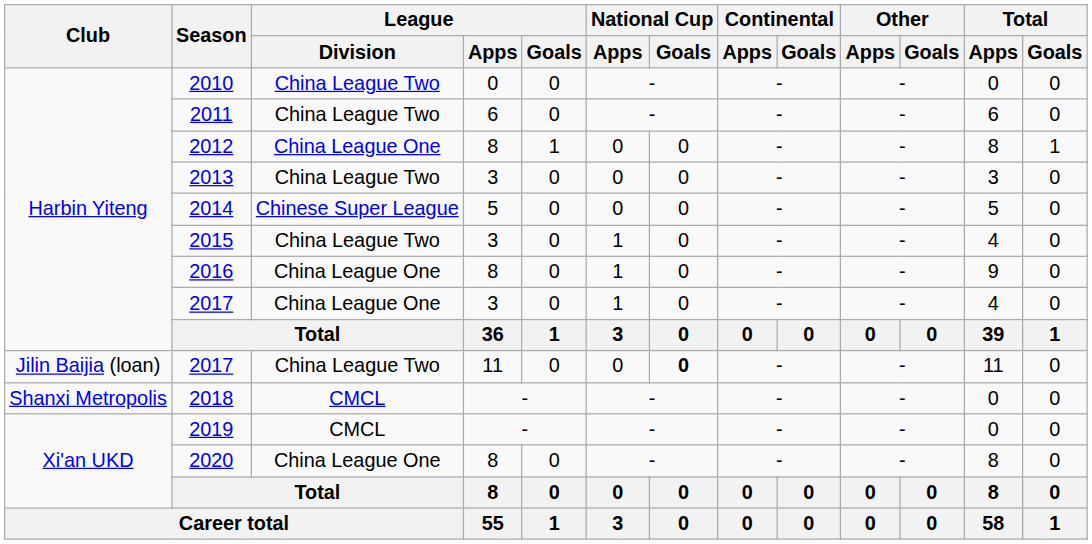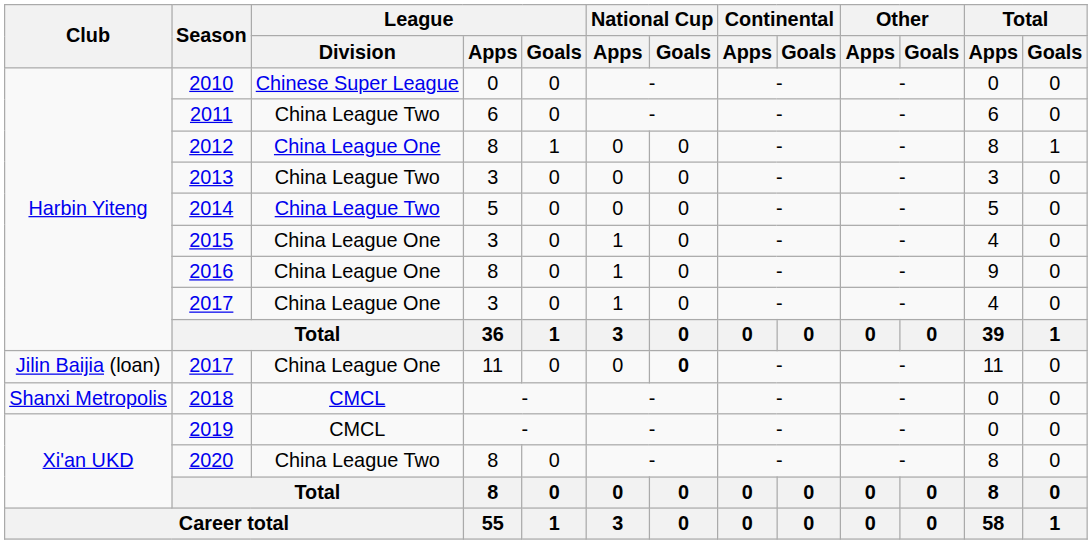2010 | League / Division: China League Two -> Chinese Super League
2014 | League / Division: Chinese Super League -> China League Two
2015 | League / Division: China League Two -> China League One
2017 / 11 | League / Division: China League Two -> China League One
2020 | League / Division: China League One -> China League Two
